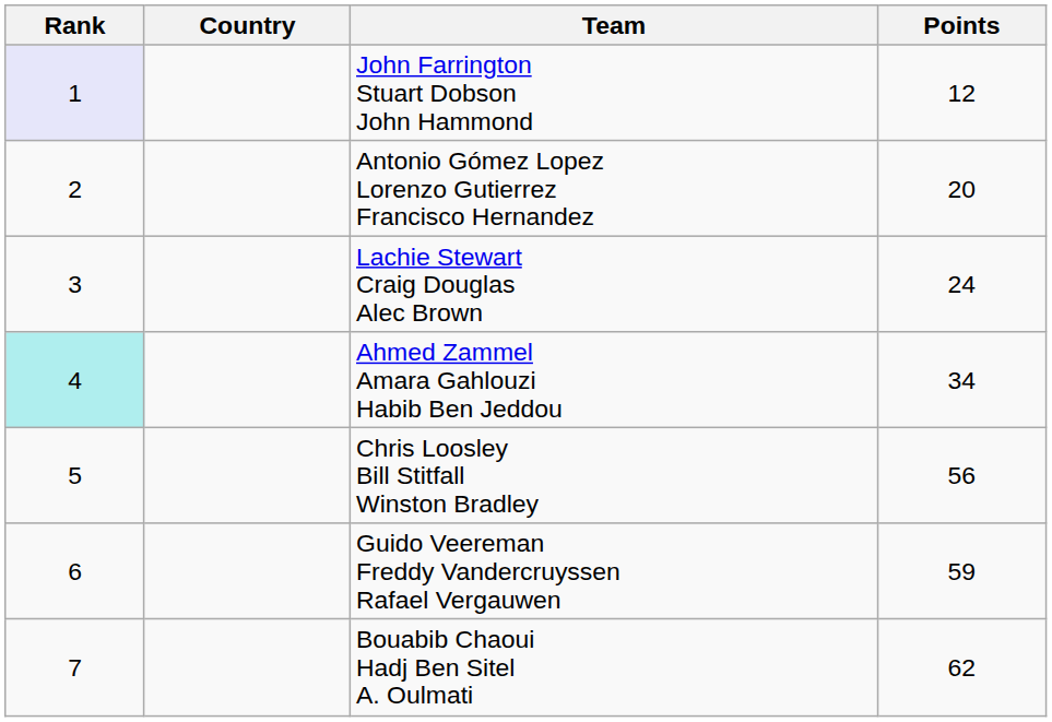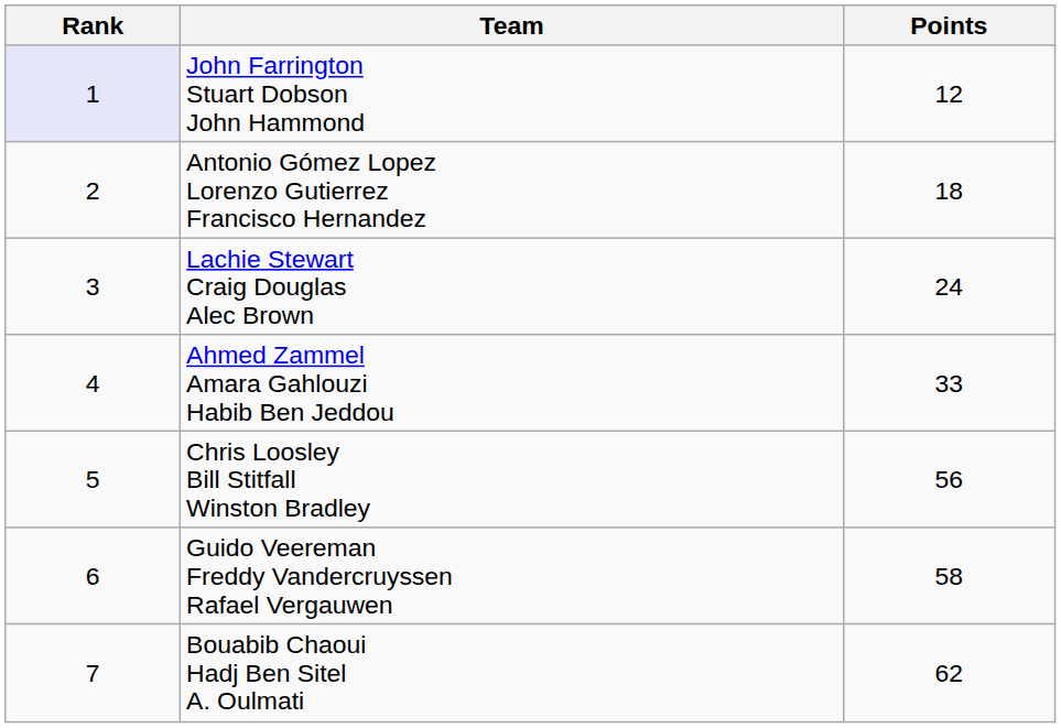- column: Country
Antonio Gómez Lopez Lorenzo Gutierrez Francisco Hernandez | Points: 20 -> 18
Ahmed Zammel Amara Gahlouzi Habib Ben Jeddou | Rank: paleturquoise background -> no background
Ahmed Zammel Amara Gahlouzi Habib Ben Jeddou | Points: 34 -> 33
Guido Veereman Freddy Vandercruyssen Rafael Vergauwen | Points: 59 -> 58
